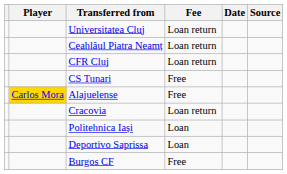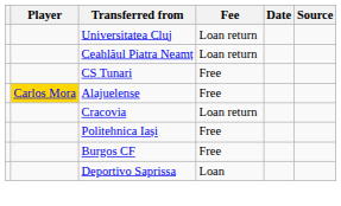- row: CFR Cluj | Loan return
Politehnica Iași | Fee: Loan -> Free
rows swapped: Deportivo Saprissa <-> Burgos CF
